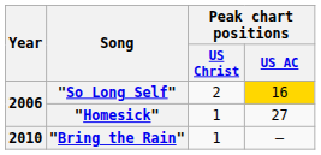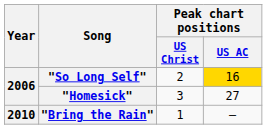"Homesick" | Peak chart positions / US Christ: 1 -> 3
